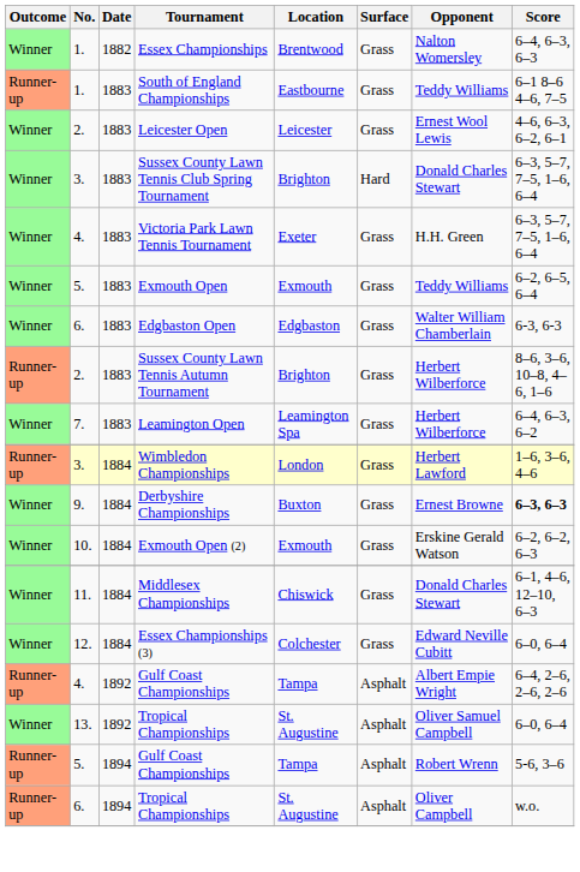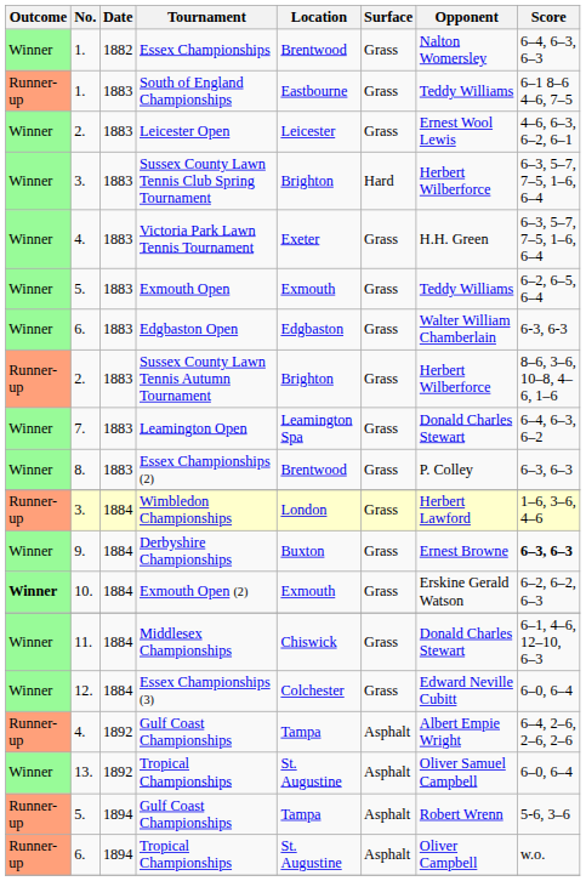Sussex County Lawn Tennis Club Spring Tournament | Opponent: Donald Charles Stewart -> Herbert Wilberforce
Leamington Open | Opponent: Herbert Wilberforce -> Donald Charles Stewart
+ row: Winner | 8. | 1883 | Essex Championships (2) | Brentwood | Grass | P. Colley | 6–3, 6–3
Exmouth Open (2) | Outcome: normal -> bold
